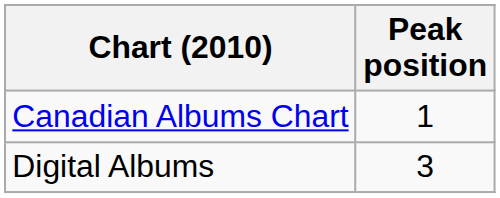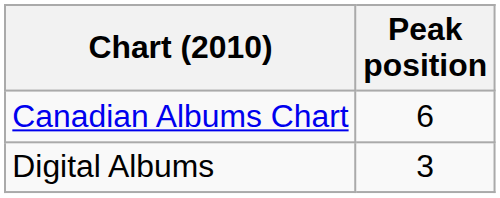Canadian Albums Chart | Peak position: 1 -> 6
